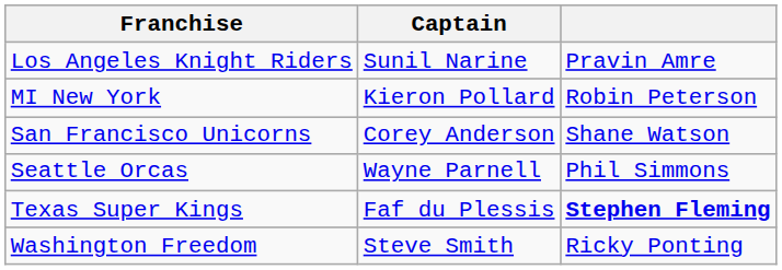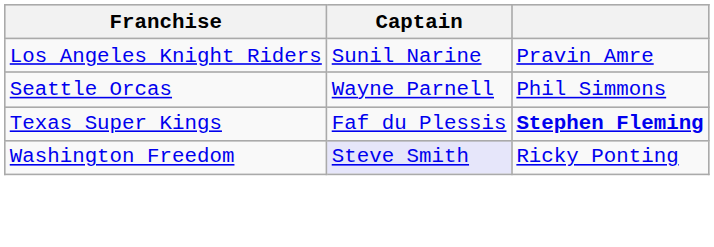- row: MI New York | Kieron Pollard | Robin Peterson
- row: San Francisco Unicorns | Corey Anderson | Shane Watson
Washington Freedom | Captain: no background -> lavender background
